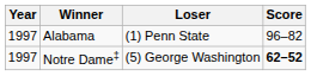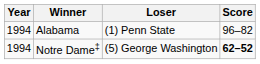Alabama | Year: 1997 -> 1994
Notre Dame‡ | Year: 1997 -> 1994
